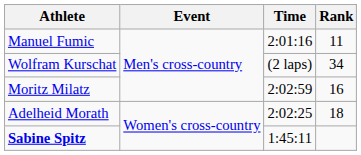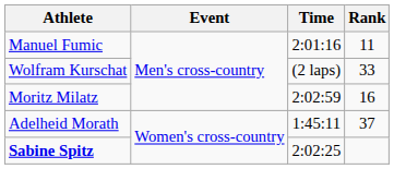Wolfram Kurschat | Rank: 34 -> 33
Adelheid Morath | Time: 2:02:25 -> 1:45:11
Adelheid Morath | Rank: 18 -> 37
Sabine Spitz | Time: 1:45:11 -> 2:02:25
